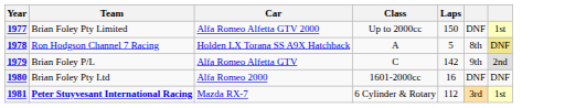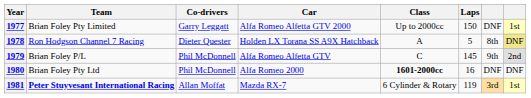+ column: Co-drivers | Garry Leggatt | Dieter Quester | Phil McDonnell | Phil McDonnell | Allan Moffat
1979 | Laps: 142 -> 145
1980 | Class: normal -> bold
1981 | Laps: 112 -> 119
